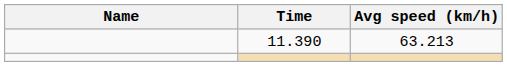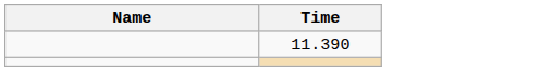- column: Avg speed (km/h) | 63.213
